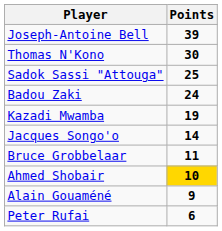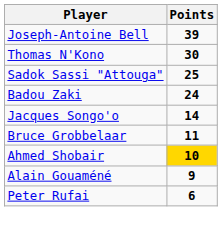- row: Kazadi Mwamba | 19
